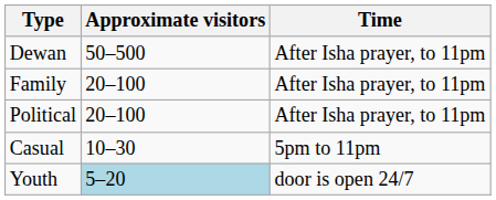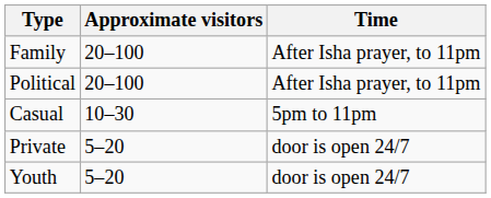- row: Dewan | 50–500 | After Isha prayer, to 11pm
+ row: Private | 5–20 | door is open 24/7
Youth | Approximate visitors: lightblue background -> no background
